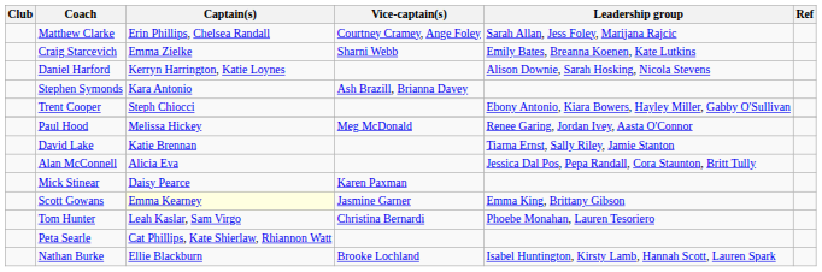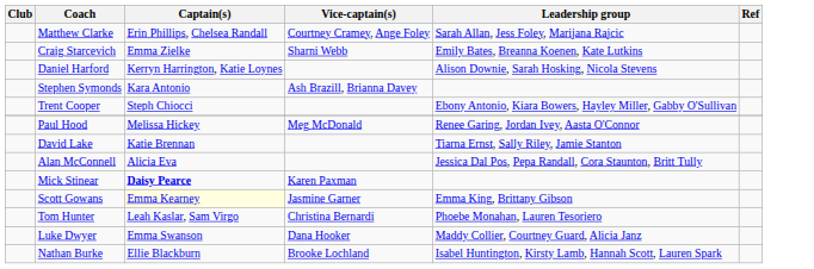Mick Stinear | Captain(s): normal -> bold
- row: Peta Searle | Cat Phillips, Kate Shierlaw, Rhiannon Watt
+ row: Luke Dwyer | Emma Swanson | Dana Hooker | Maddy Collier, Courtney Guard, Alicia Janz
